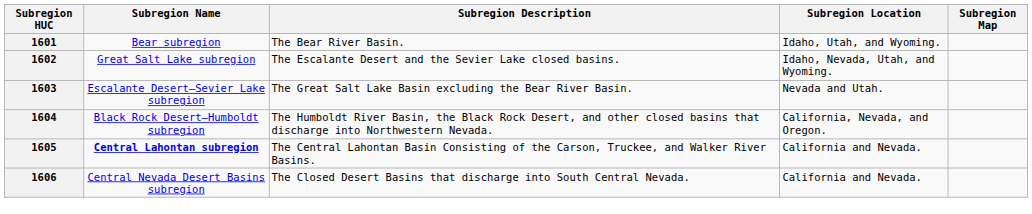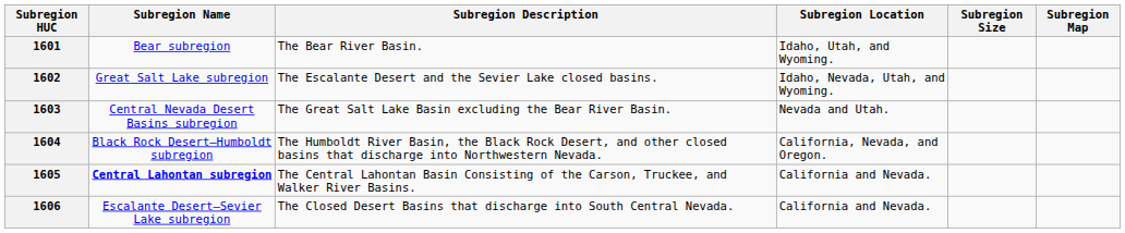+ column: Subregion Size
1603 | Subregion Name: Escalante Desert–Sevier Lake subregion -> Central Nevada Desert Basins subregion
1606 | Subregion Name: Central Nevada Desert Basins subregion -> Escalante Desert–Sevier Lake subregion
